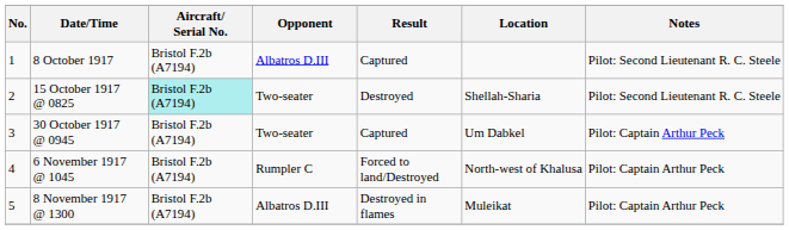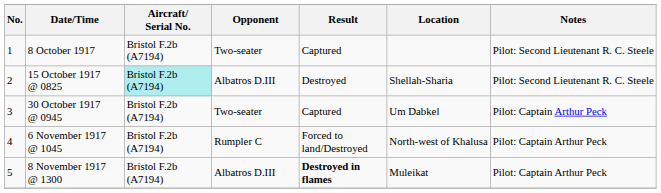8 October 1917 | Opponent: Albatros D.III -> Two-seater
15 October 1917 @ 0825 | Opponent: Two-seater -> Albatros D.III
8 November 1917 @ 1300 | Result: normal -> bold
